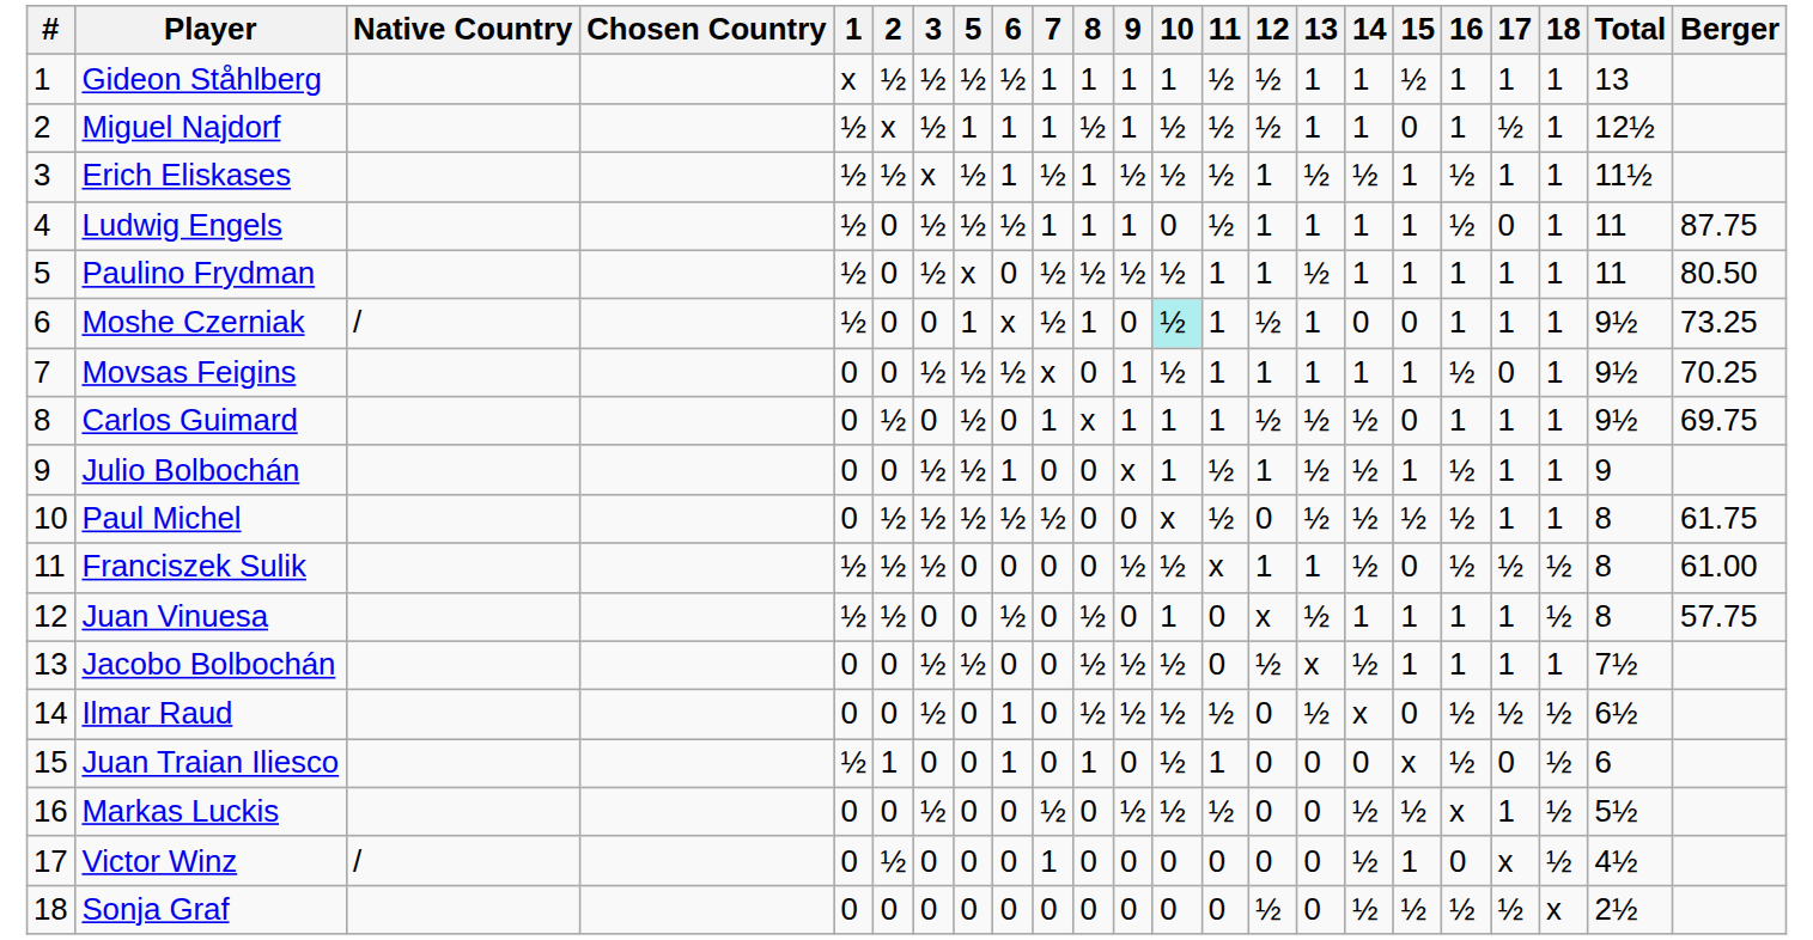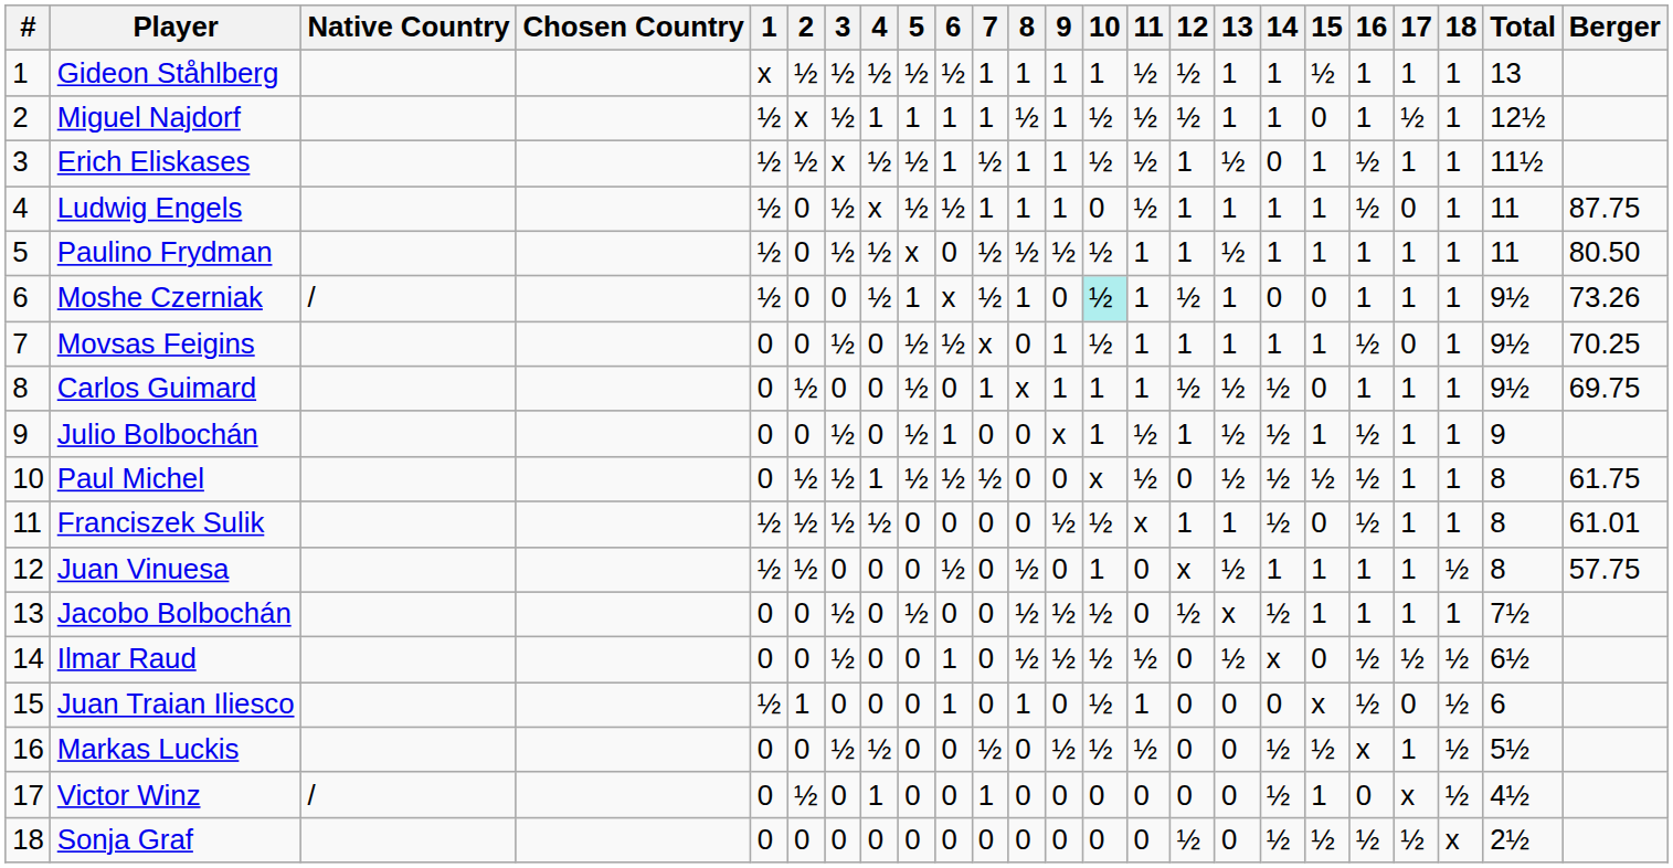+ column: 4 | ½ | 1 | ½ | x | ½ | ½ | 0 | 0 | 0 | 1 | ½ | 0 | 0 | 0 | 0 | ½ | 1 | 0
Erich Eliskases | 9: ½ -> 1
Erich Eliskases | 14: ½ -> 0
Moshe Czerniak | Berger: 73.25 -> 73.26
Franciszek Sulik | 17: ½ -> 1
Franciszek Sulik | 18: ½ -> 1
Franciszek Sulik | Berger: 61.00 -> 61.01
